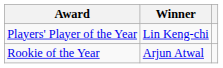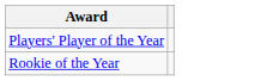- column: Winner | Lin Keng-chi | Arjun Atwal
